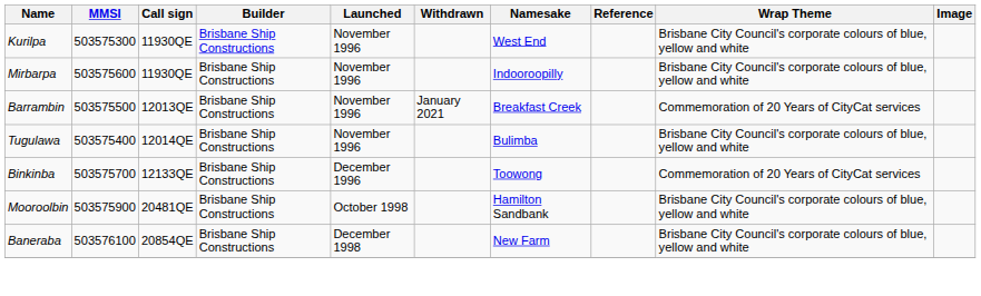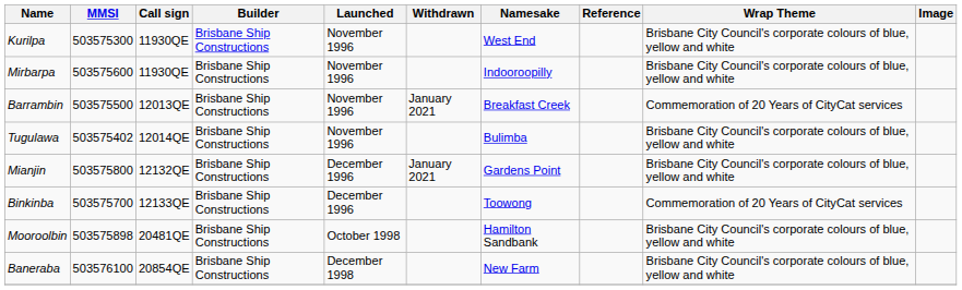Tugulawa | MMSI: 503575400 -> 503575402
+ row: Mianjin | 503575800 | 12132QE | Brisbane Ship Constructions | December 1996 | January 2021 | Gardens Point | Brisbane City Council's corporate colours of blue, yellow and white
Mooroolbin | MMSI: 503575900 -> 503575898
